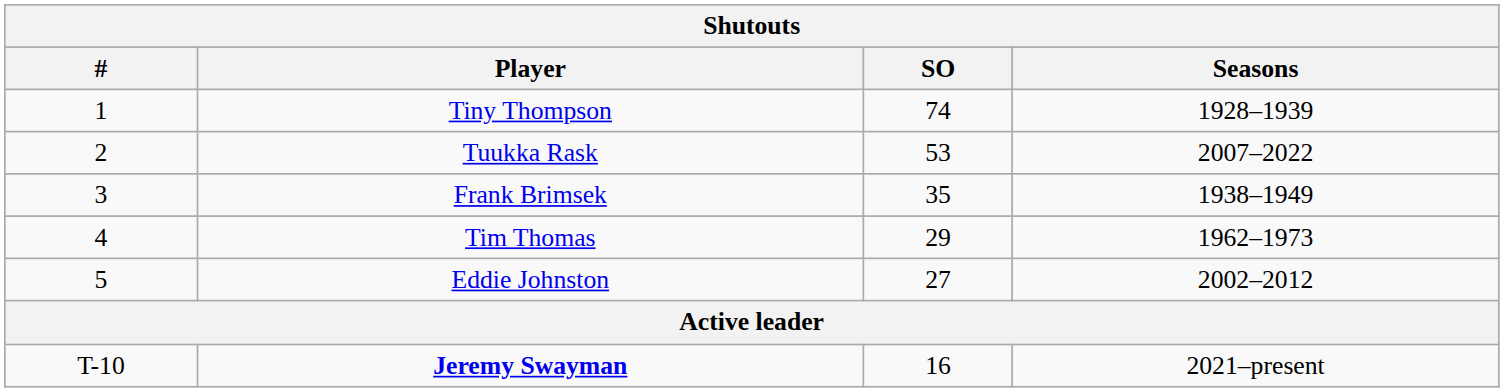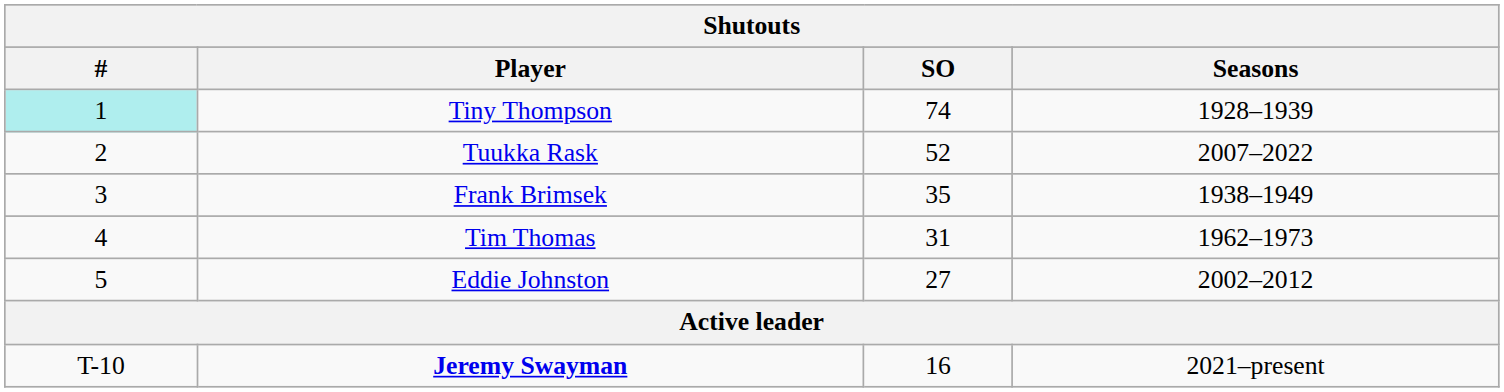Tiny Thompson | #: no background -> paleturquoise background
Tuukka Rask | SO: 53 -> 52
Tim Thomas | SO: 29 -> 31
